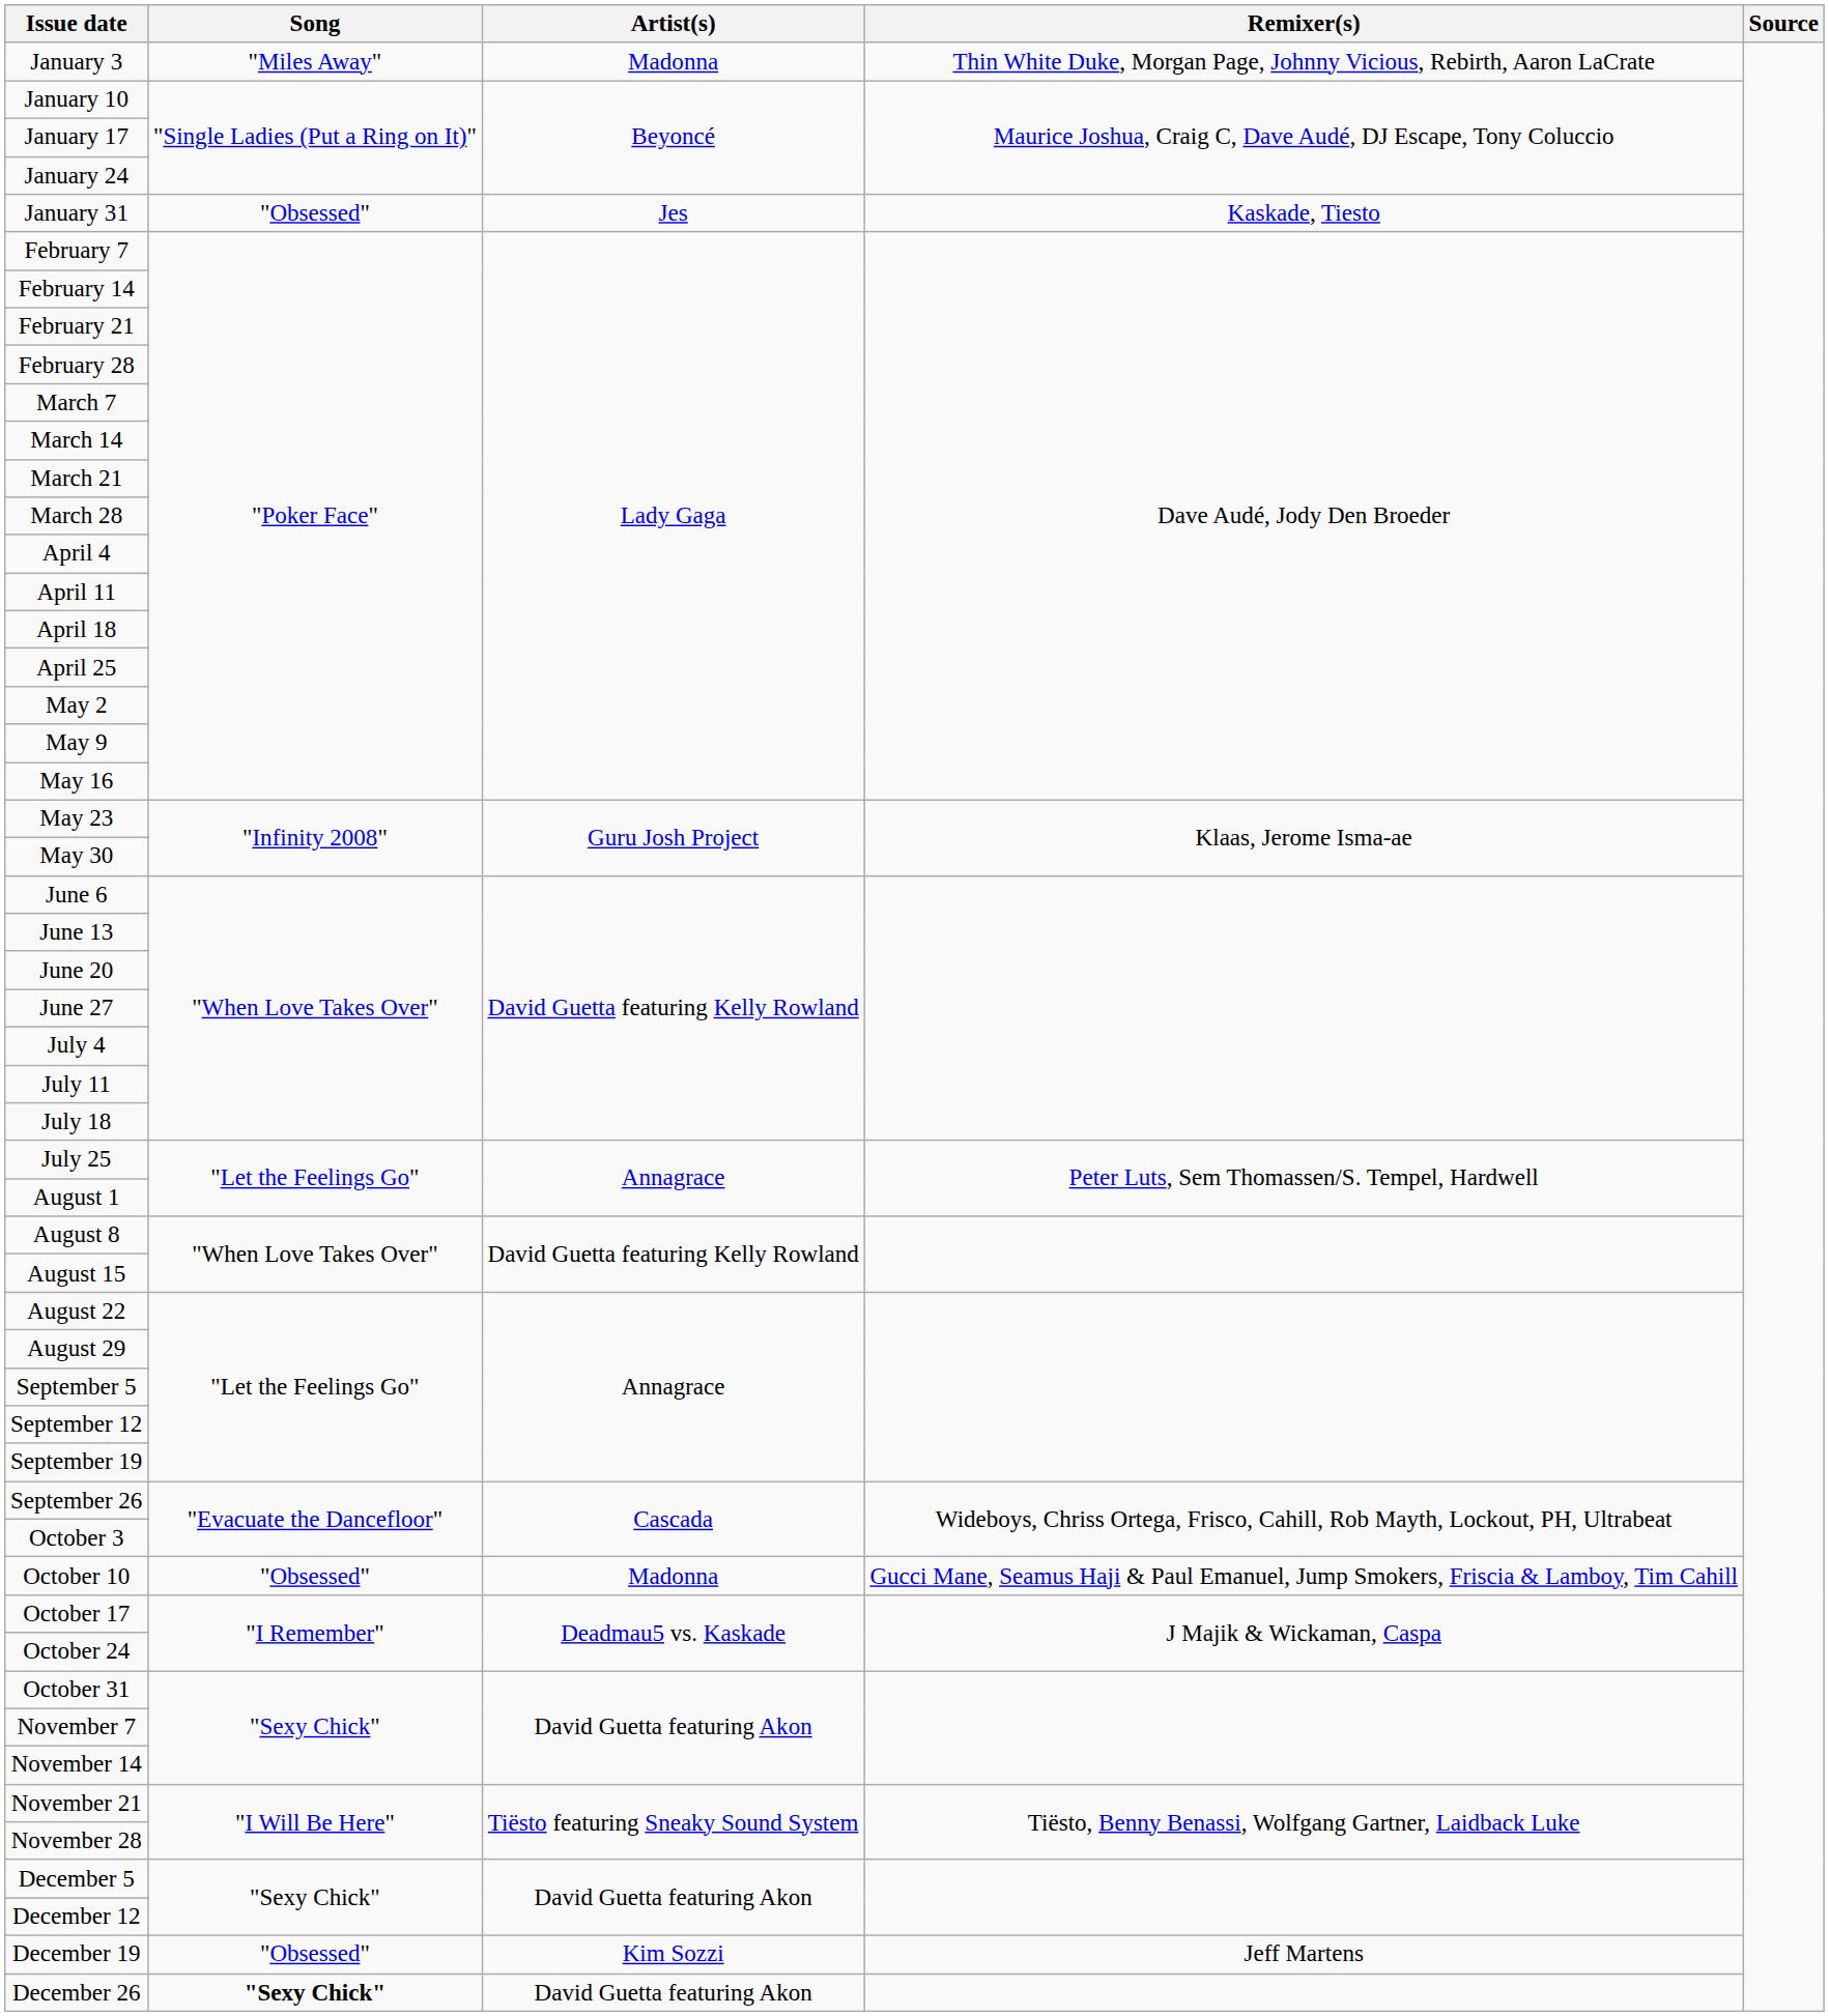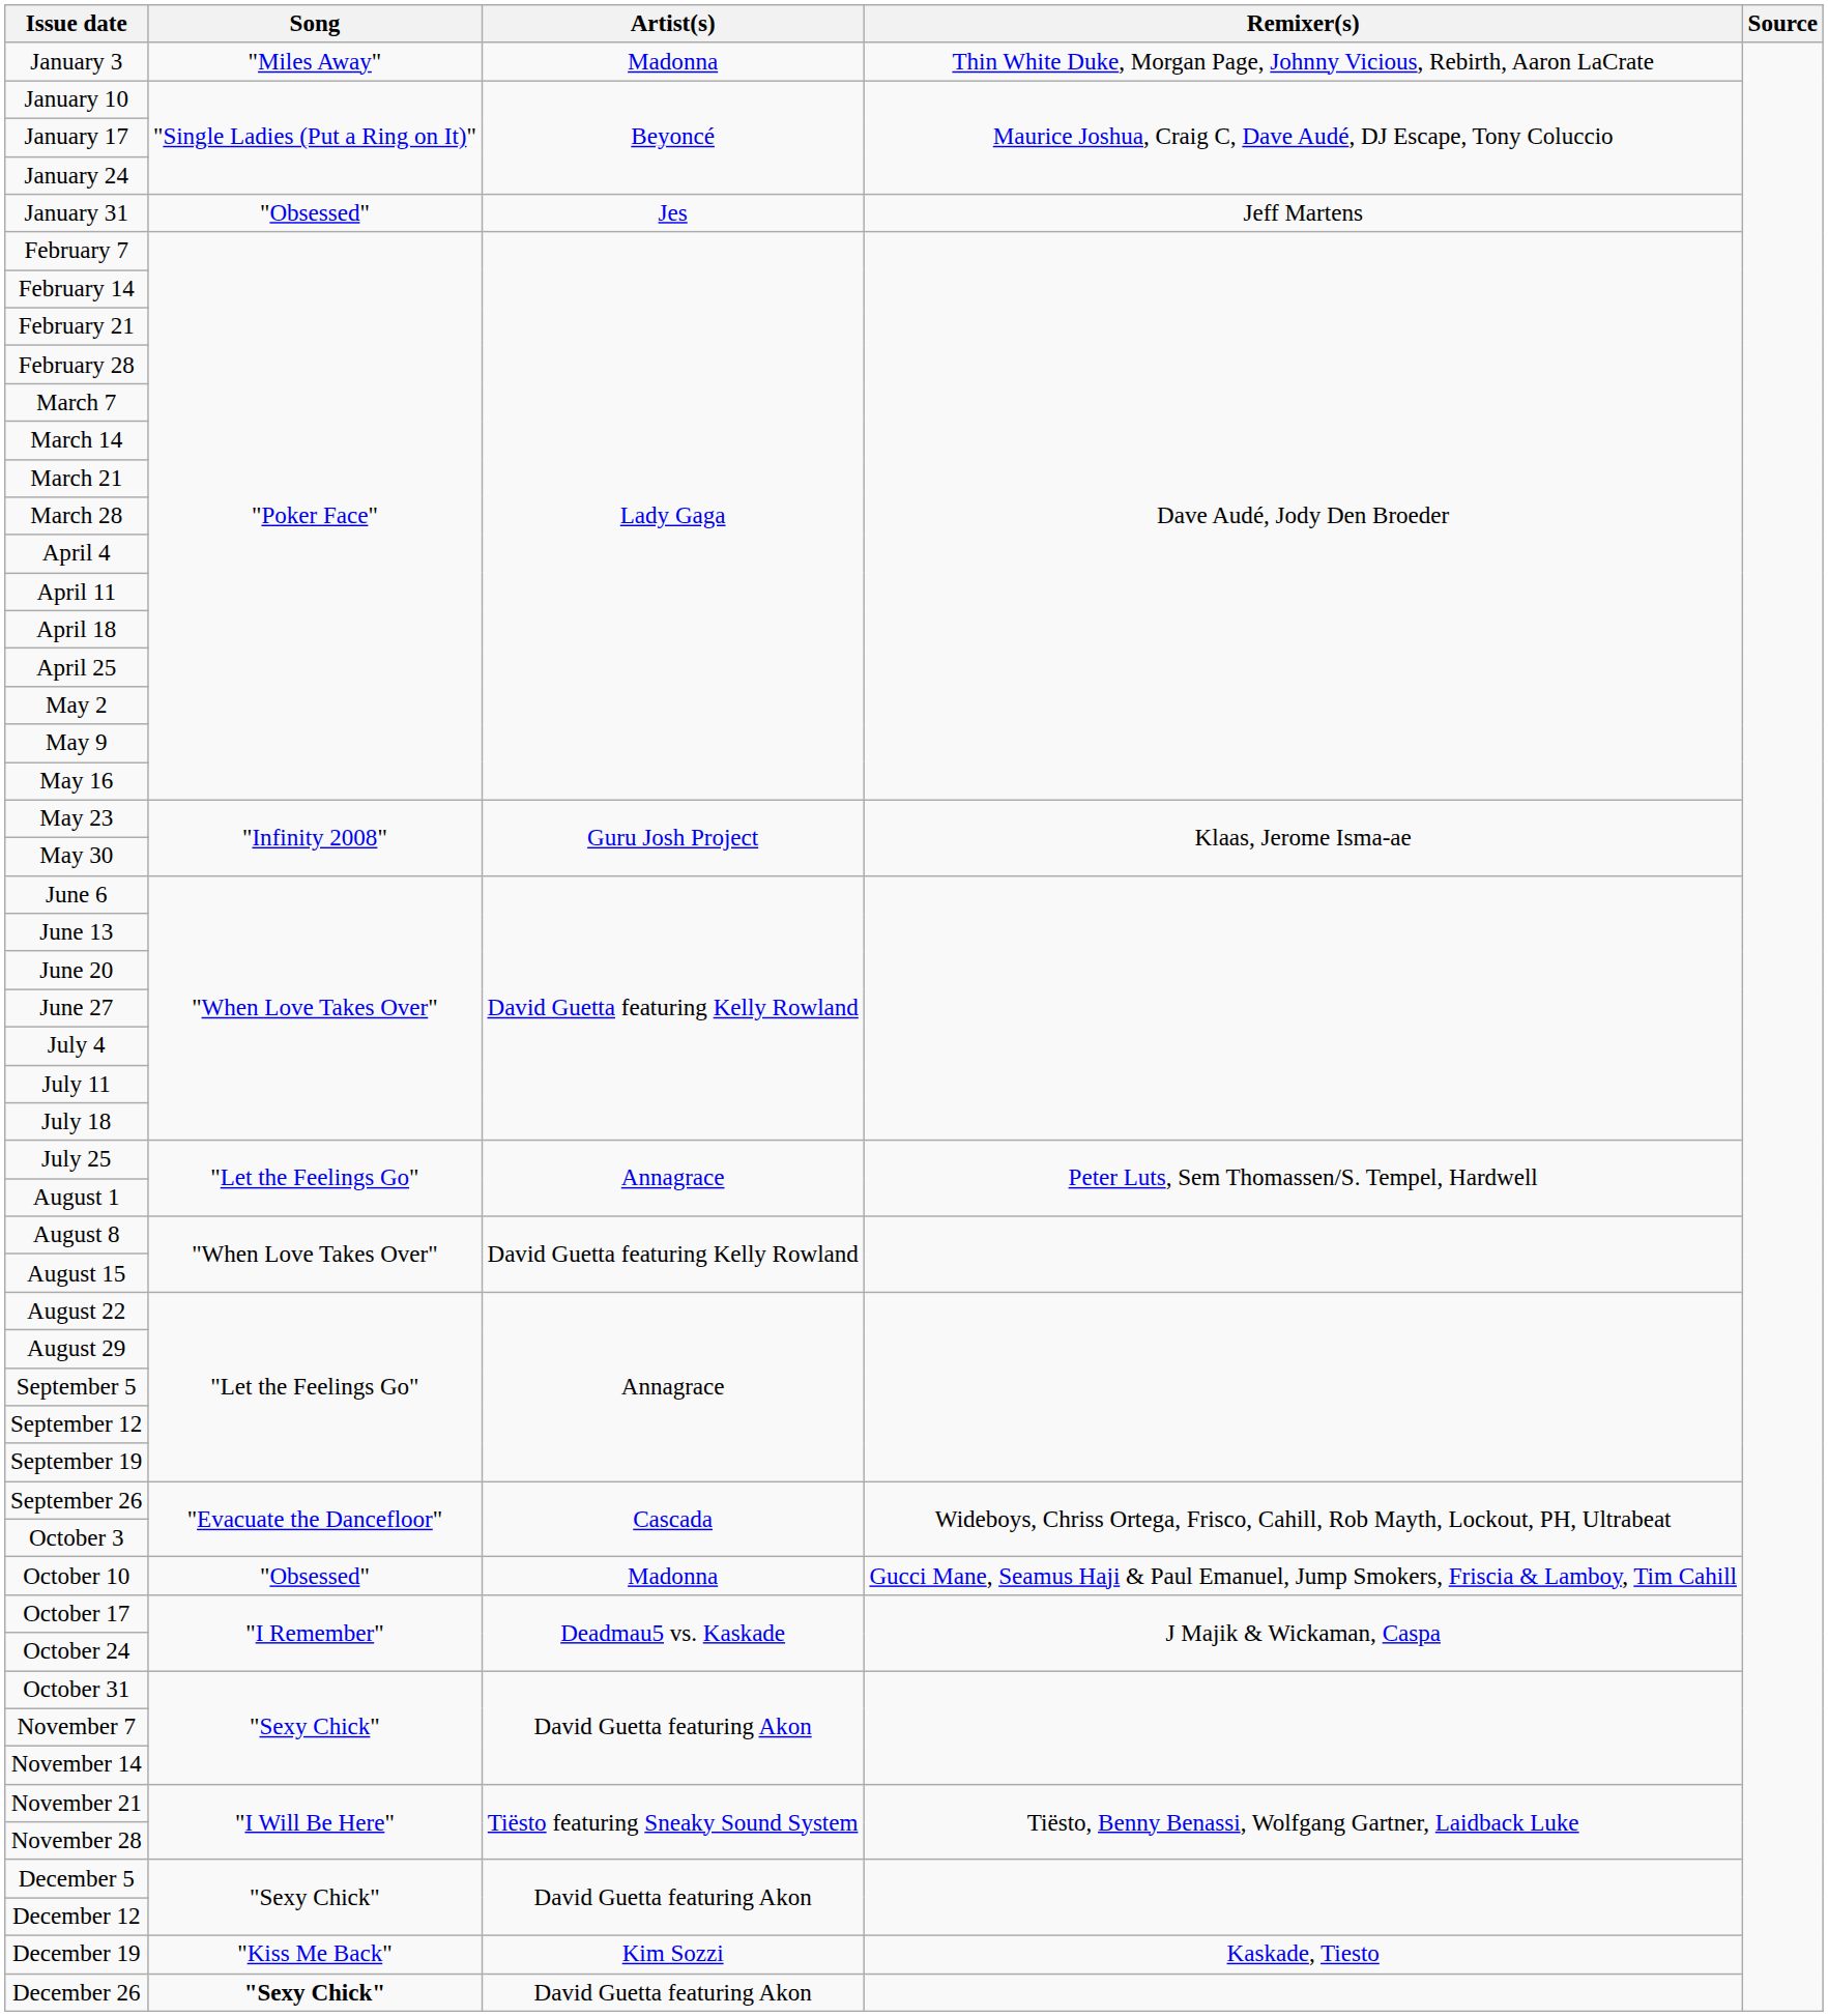January 31 | Remixer(s): Kaskade, Tiesto -> Jeff Martens
December 19 | Song: "Obsessed" -> "Kiss Me Back"
December 19 | Remixer(s): Jeff Martens -> Kaskade, Tiesto
